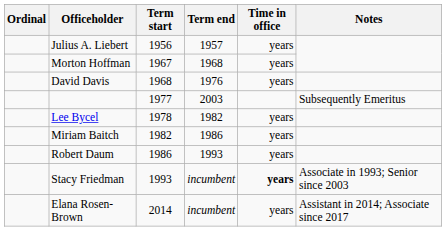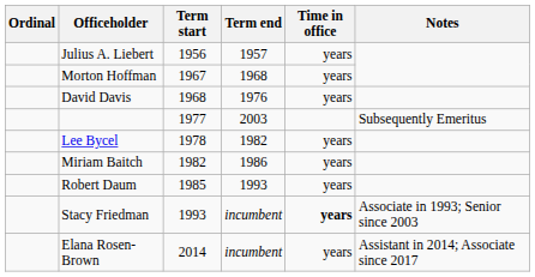Robert Daum | Term start: 1986 -> 1985
